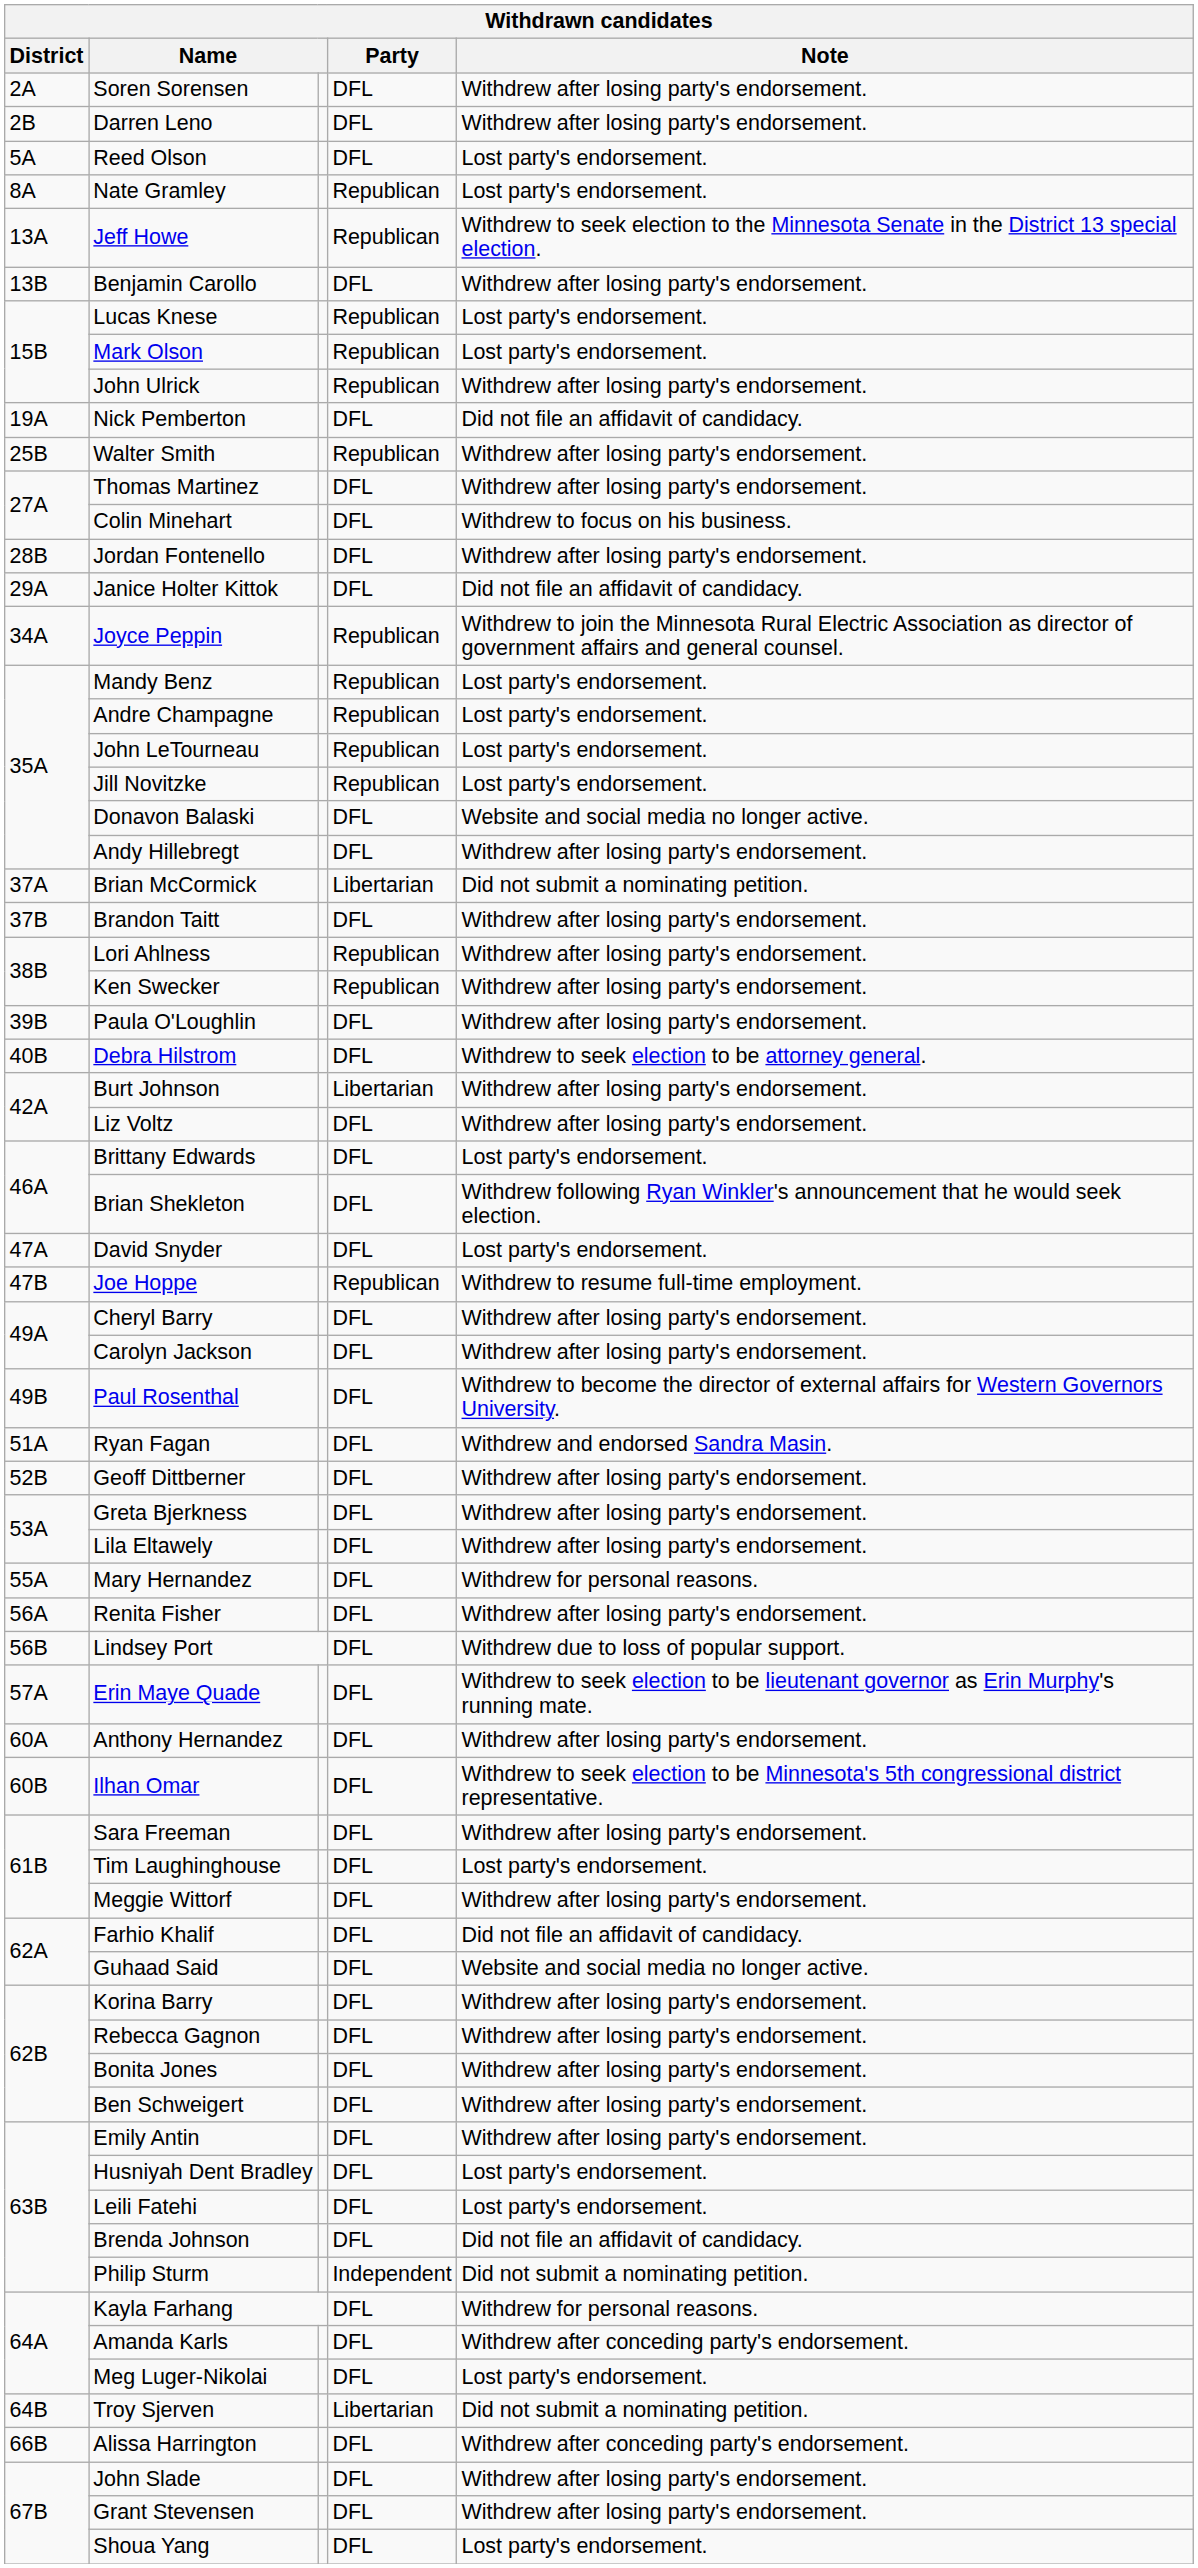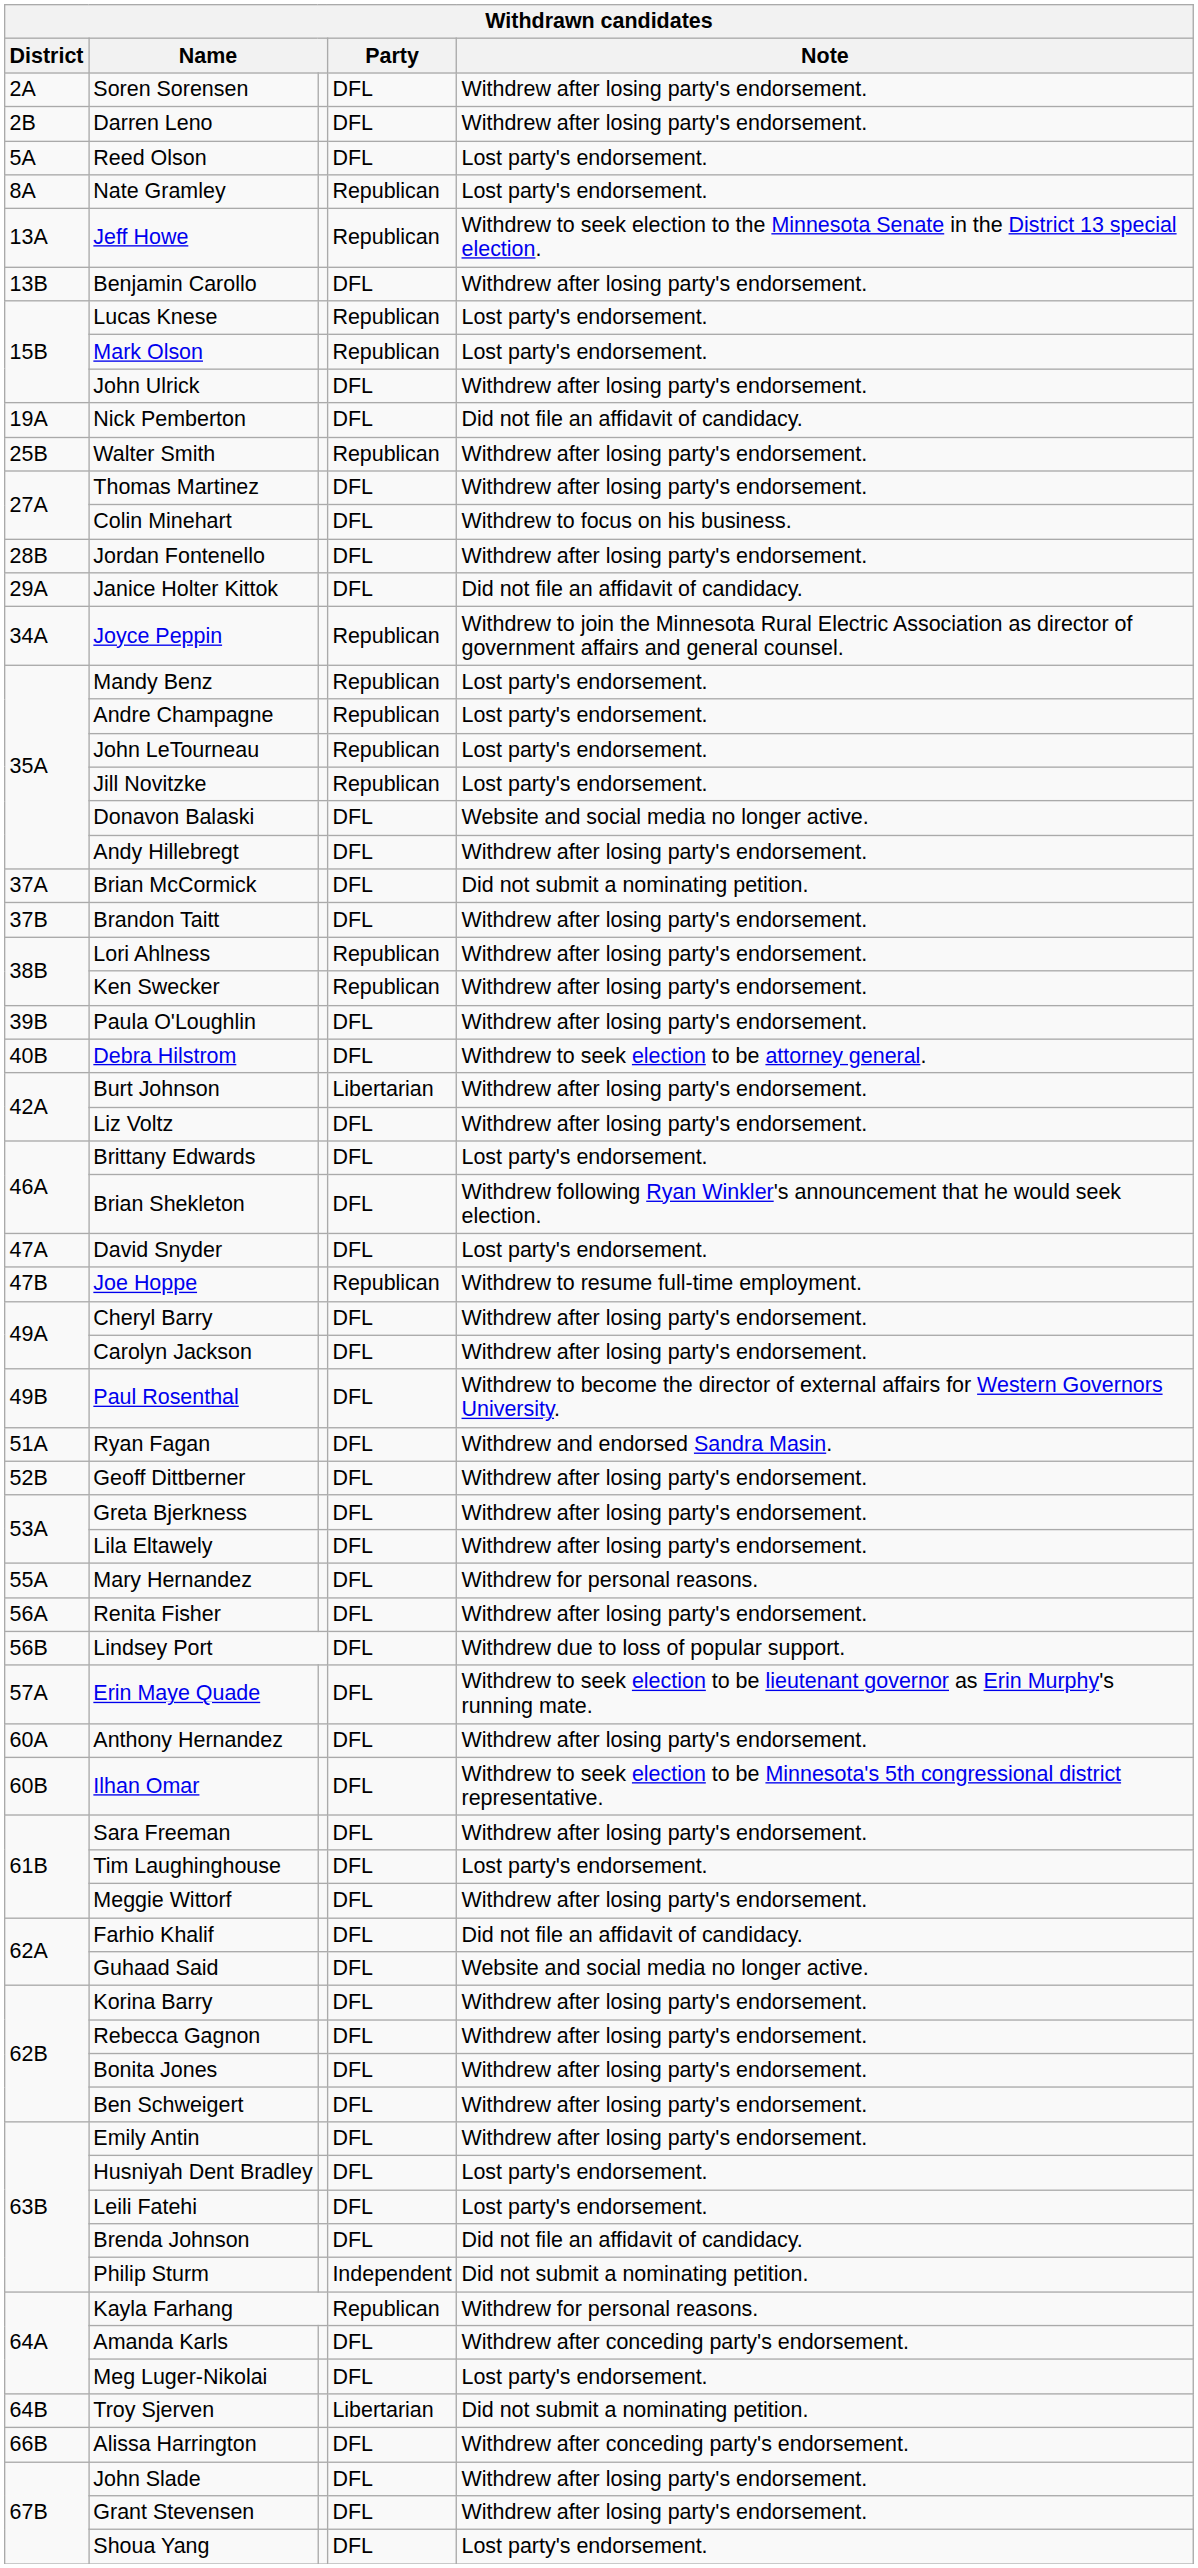John Ulrick | Party: Republican -> DFL
Brian McCormick | Party: Libertarian -> DFL
Kayla Farhang | Party: DFL -> Republican
